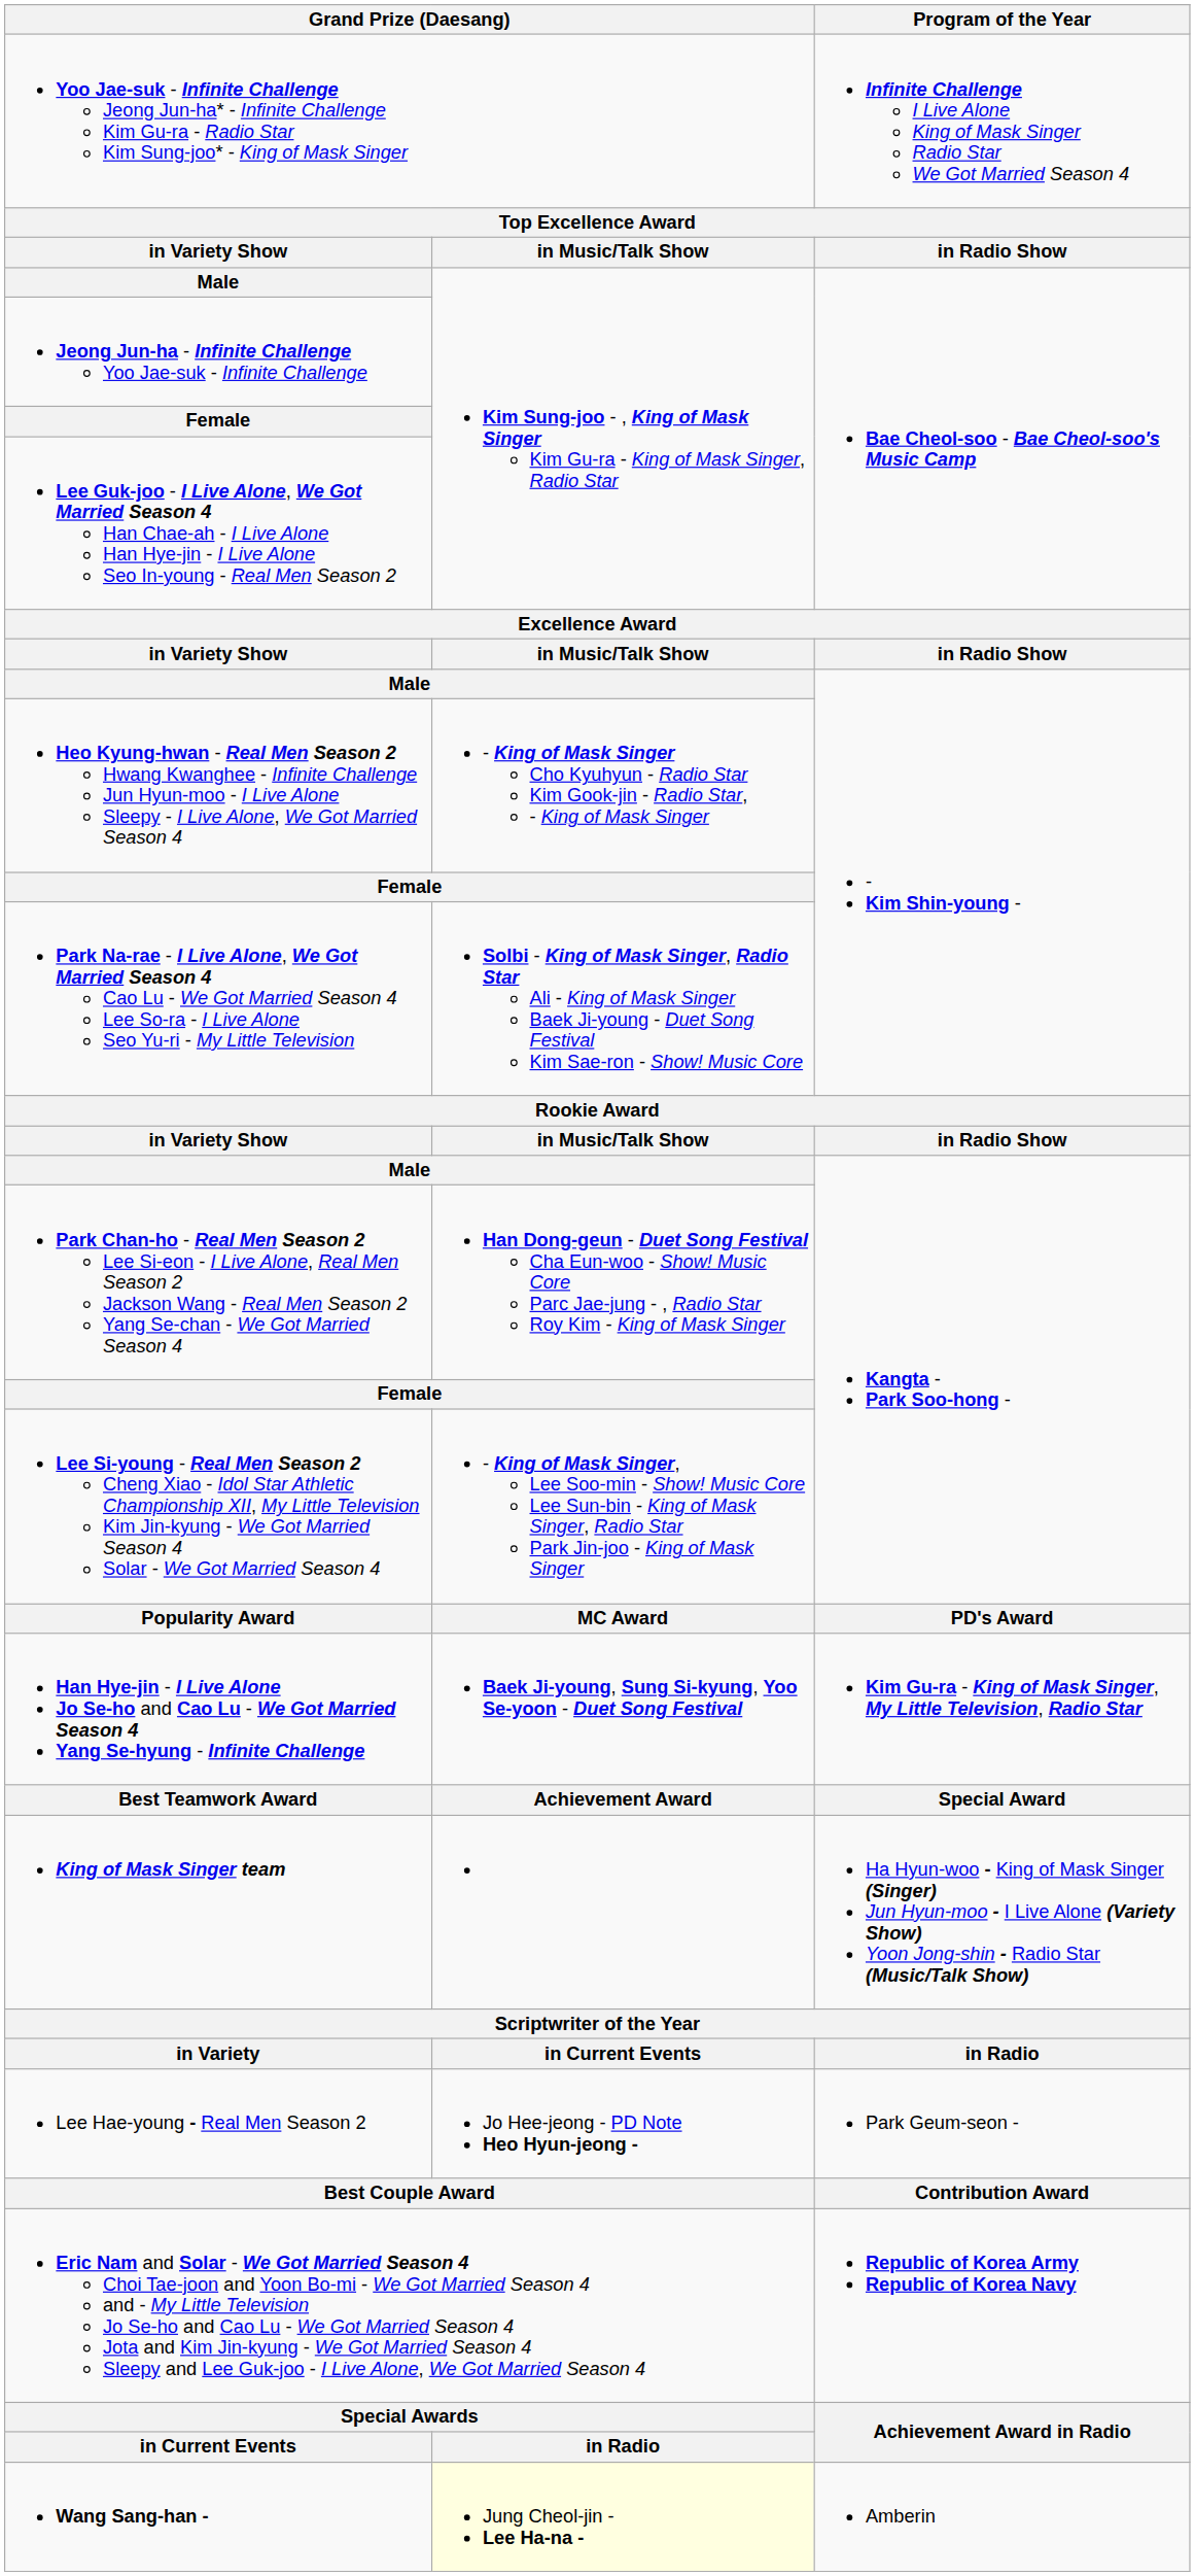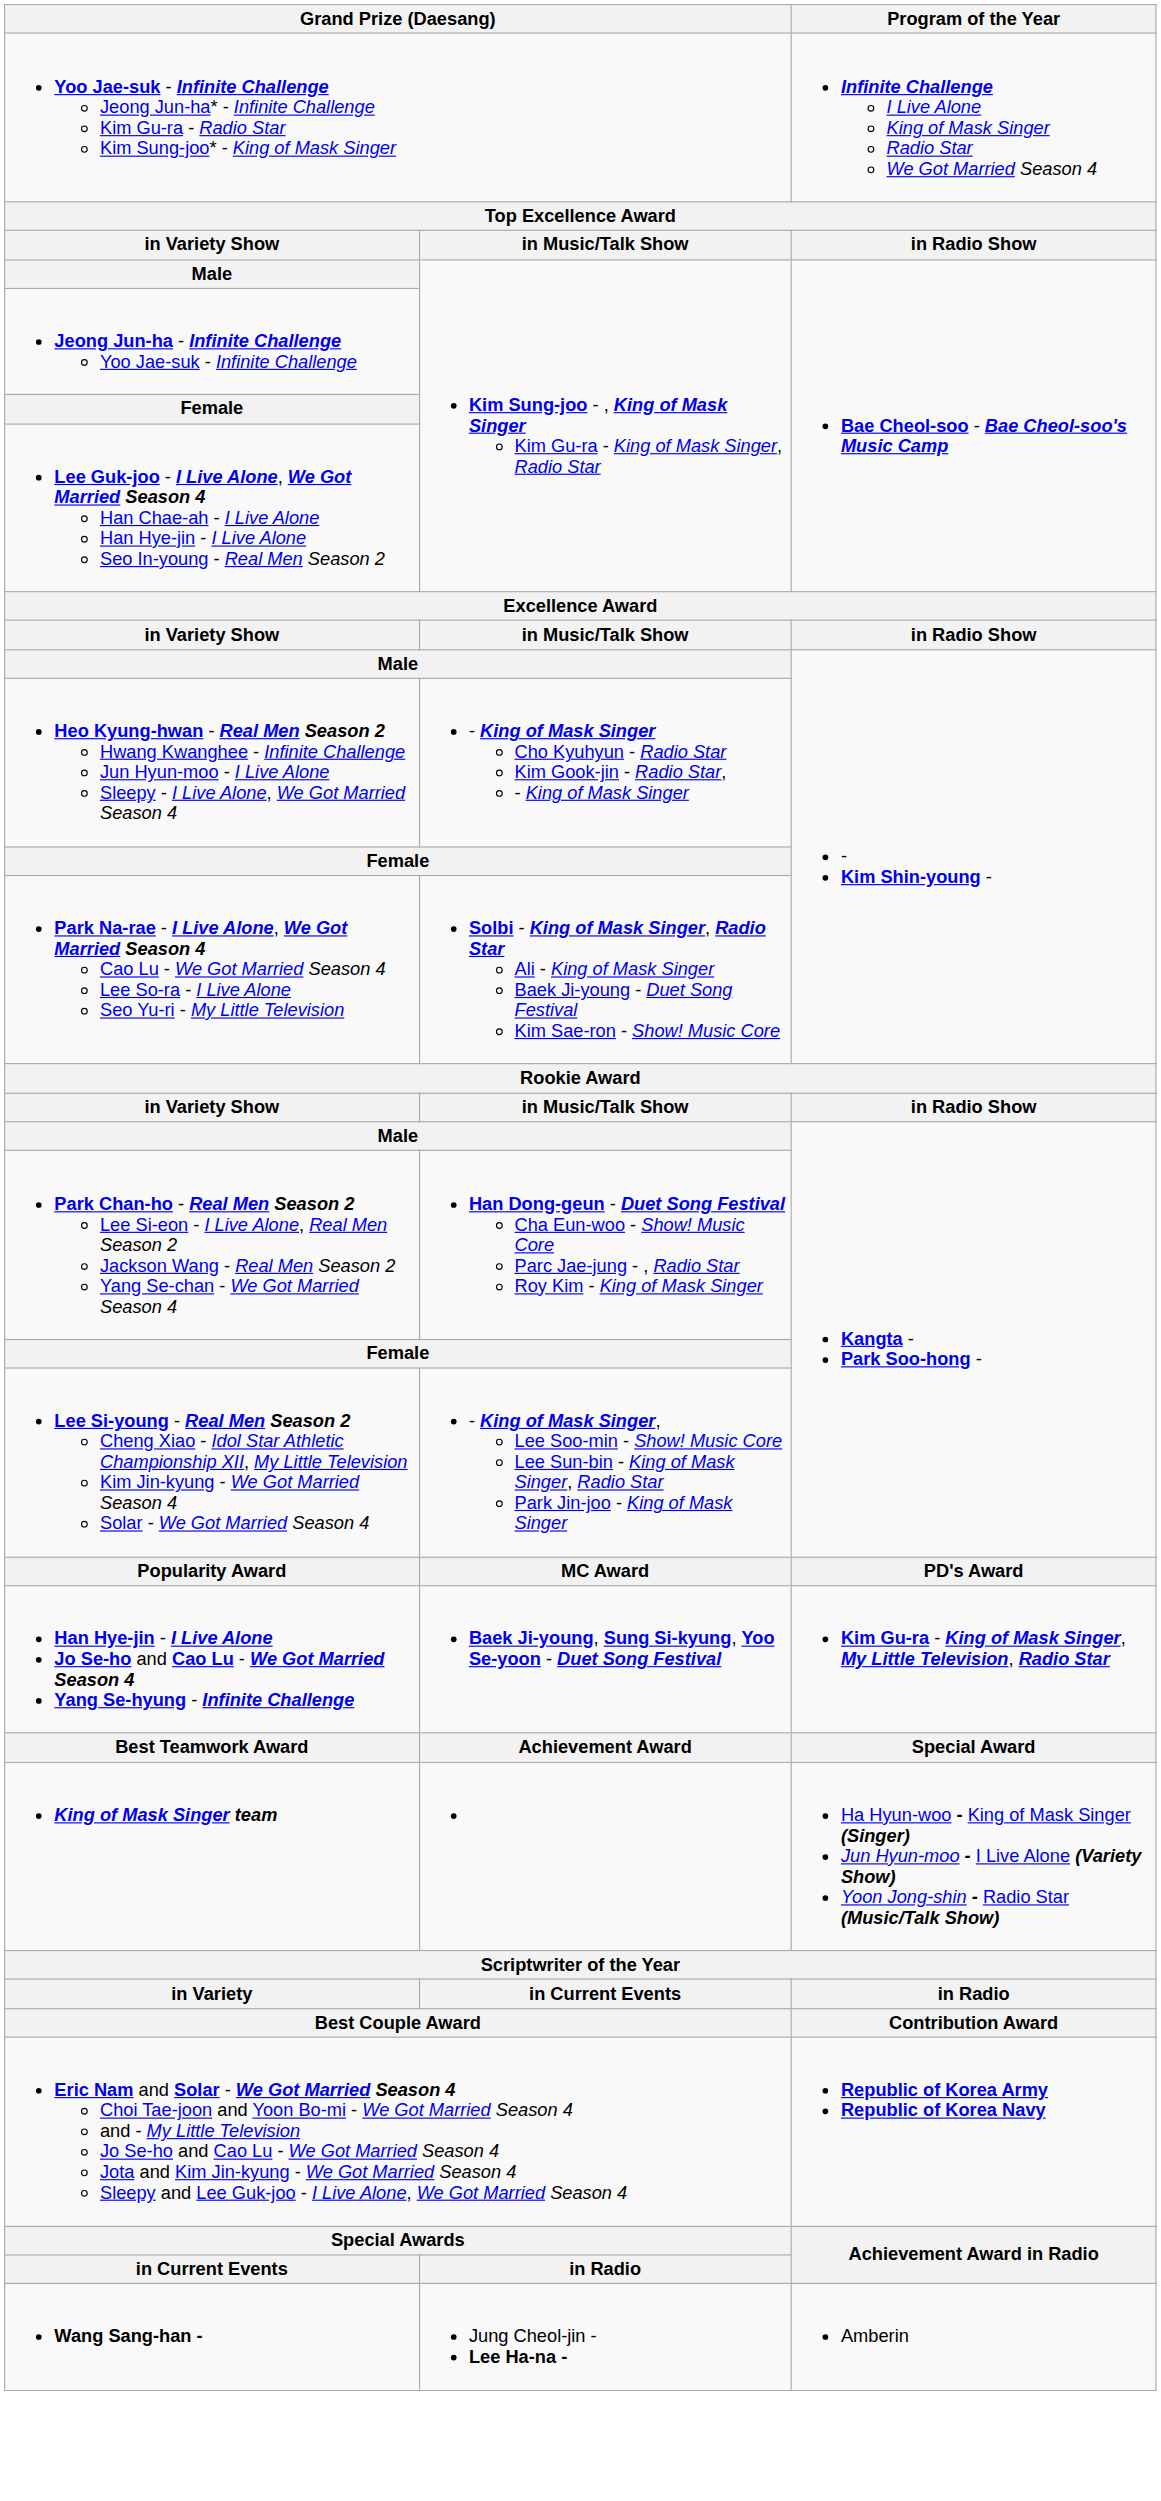- row: Lee Hae-young - Real Men Season 2 | Jo Hee-jeong - PD Note Heo Hyun-jeong - | Park Geum-seon -
Wang Sang-han - | column 2: lightyellow background -> no background
